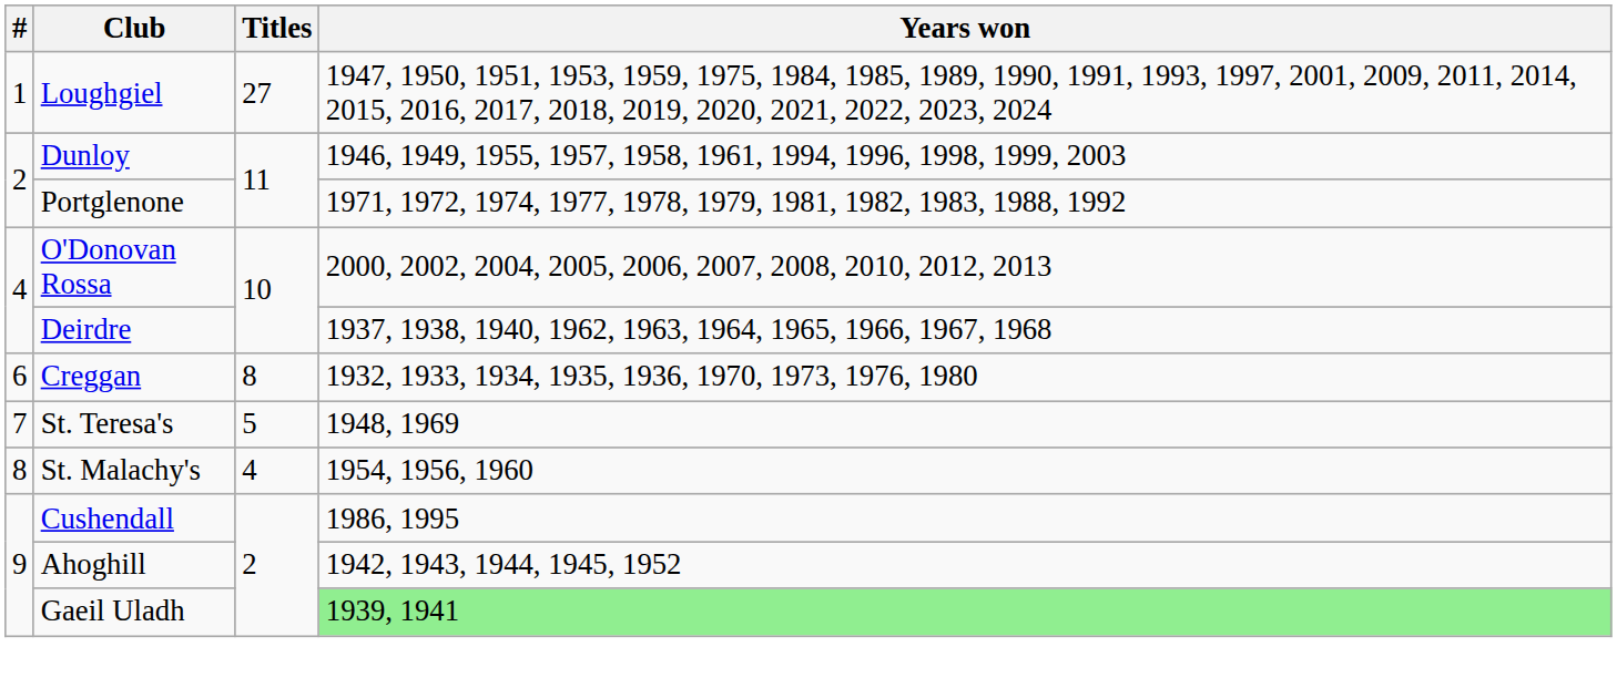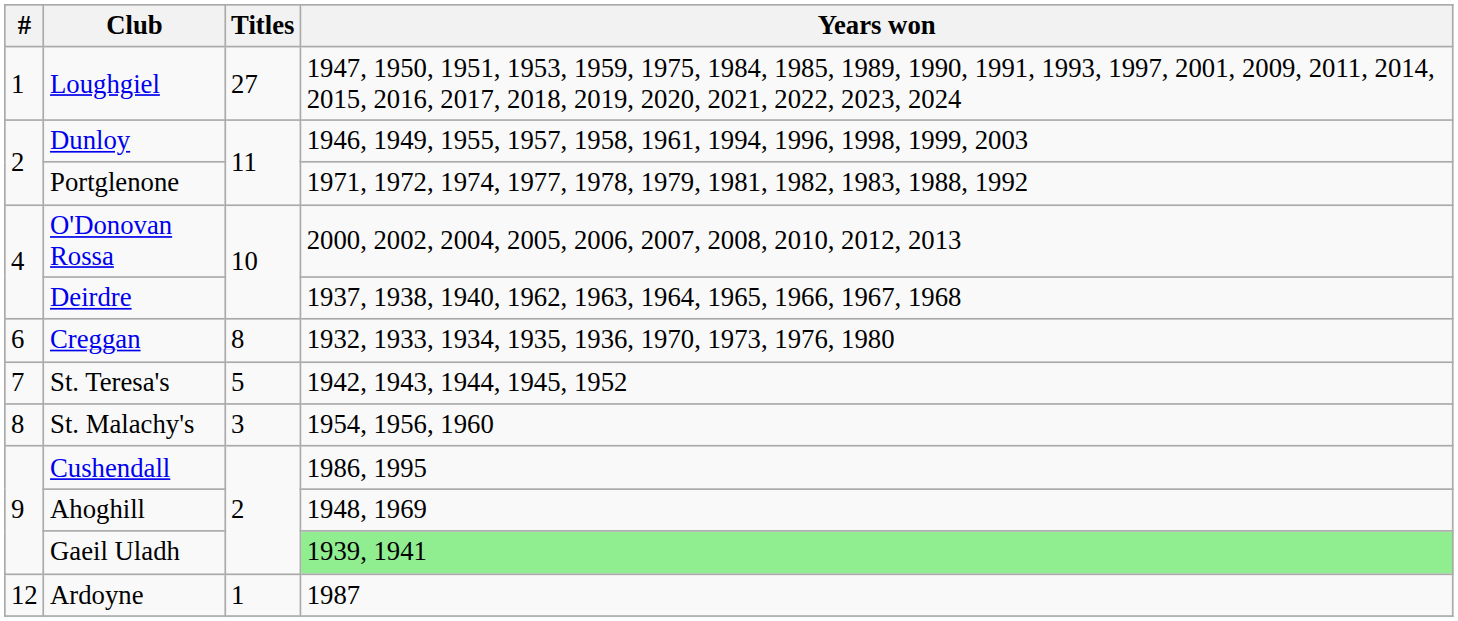St. Teresa's | Years won: 1948, 1969 -> 1942, 1943, 1944, 1945, 1952
St. Malachy's | Titles: 4 -> 3
Ahoghill | Years won: 1942, 1943, 1944, 1945, 1952 -> 1948, 1969
+ row: 12 | Ardoyne | 1 | 1987
